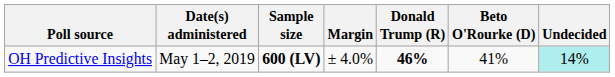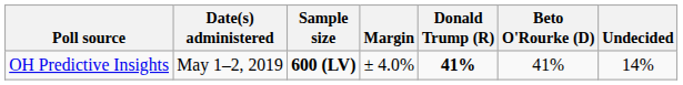OH Predictive Insights | Donald Trump (R): 46% -> 41%
OH Predictive Insights | Undecided: paleturquoise background -> no background
